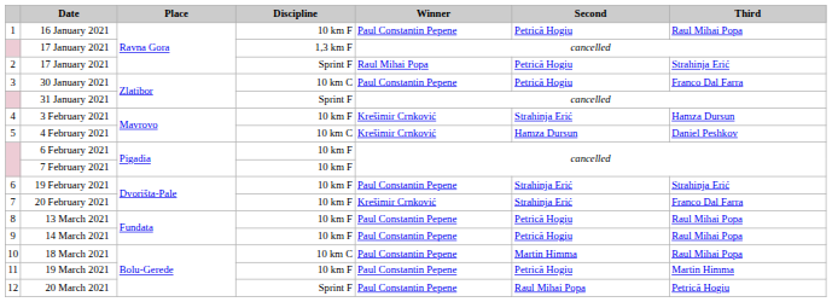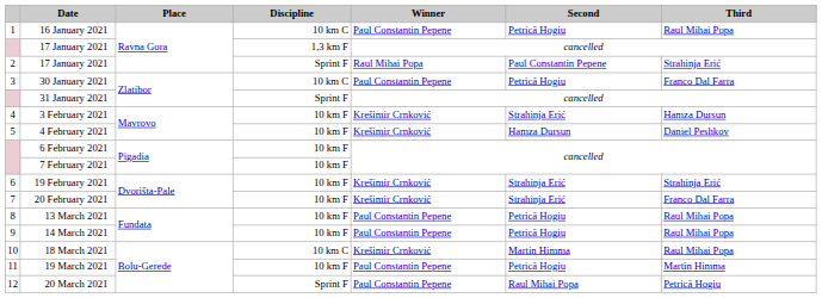16 January 2021 | Discipline: 10 km F -> 10 km C
2 / 17 January 2021 | Second: Petrică Hogiu -> Paul Constantin Pepene
4 February 2021 | Discipline: 10 km C -> 10 km F
19 February 2021 | Winner: Paul Constantin Pepene -> Krešimir Crnković
18 March 2021 | Winner: Paul Constantin Pepene -> Krešimir Crnković
